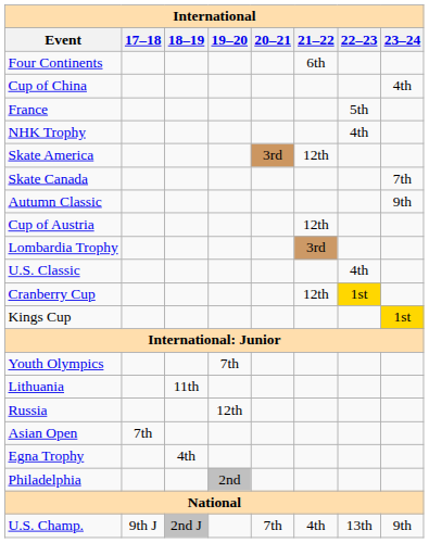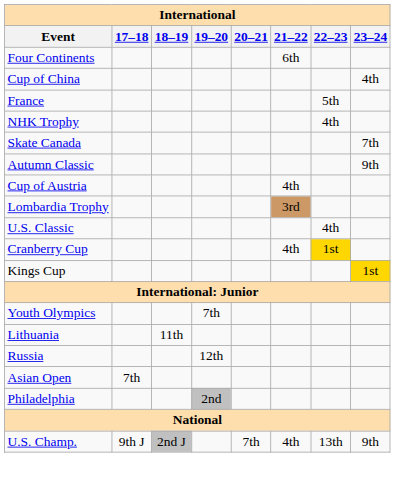- row: Skate America | 3rd | 12th
Cup of Austria | 21–22: 12th -> 4th
Cranberry Cup | 21–22: 12th -> 4th
- row: Egna Trophy | 4th
